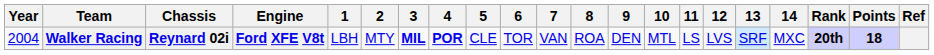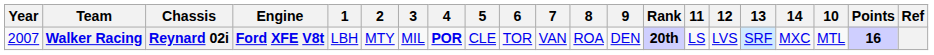columns swapped: 10 <-> Rank
Walker Racing | Year: 2004 -> 2007
Walker Racing | 3: bold -> normal
Walker Racing | Points: 18 -> 16
